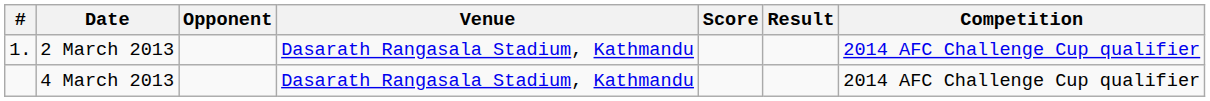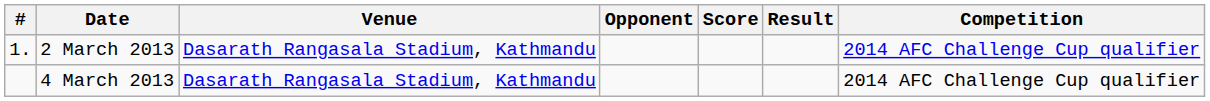columns swapped: Venue <-> Opponent
